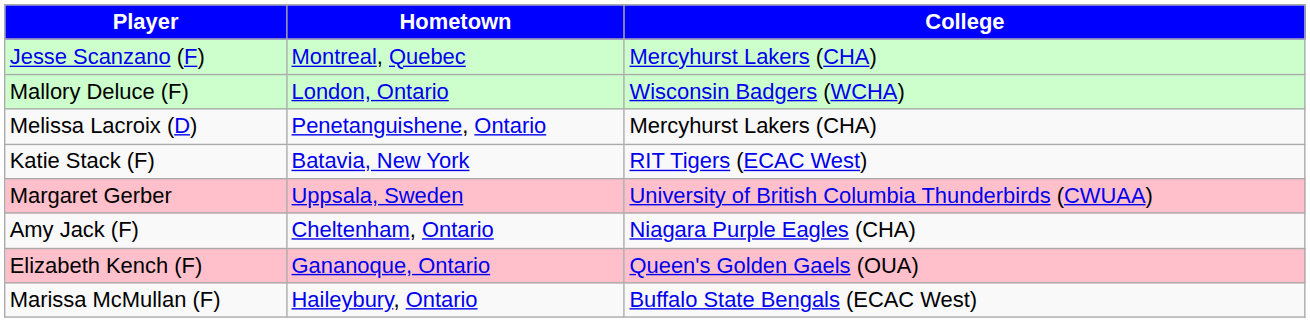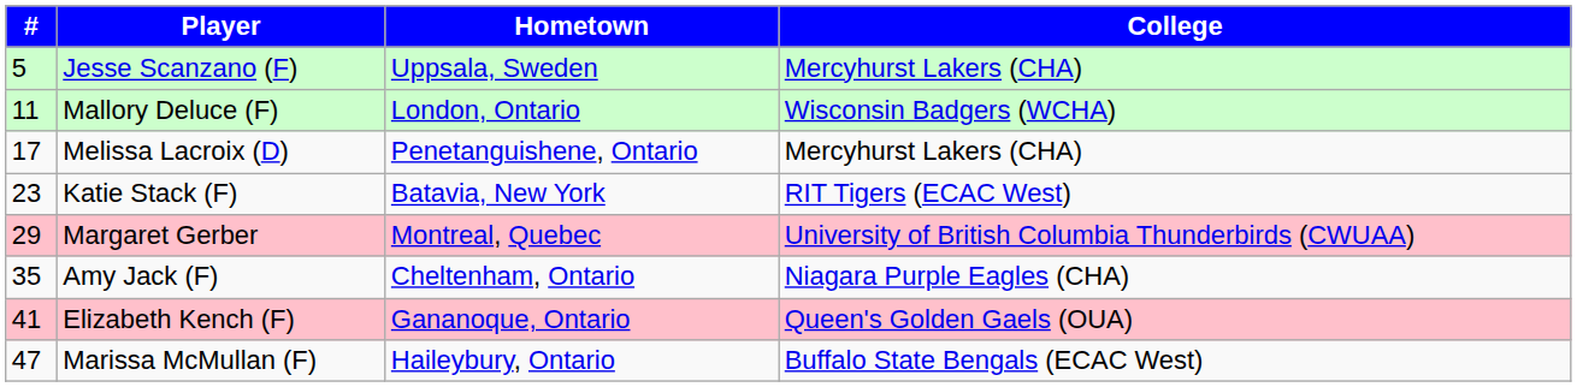+ column: # | 5 | 11 | 17 | 23 | 29 | 35 | 41 | 47
Jesse Scanzano (F) | Hometown: Montreal, Quebec -> Uppsala, Sweden
Margaret Gerber | Hometown: Uppsala, Sweden -> Montreal, Quebec
